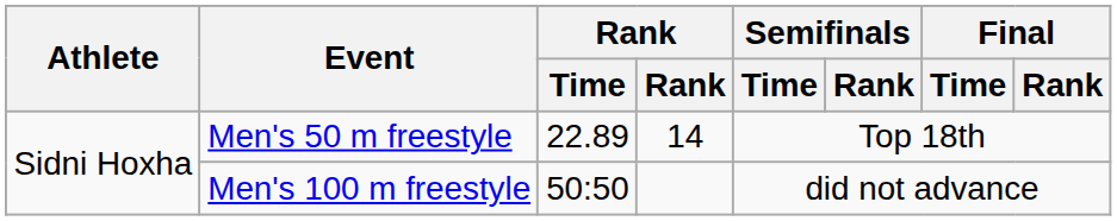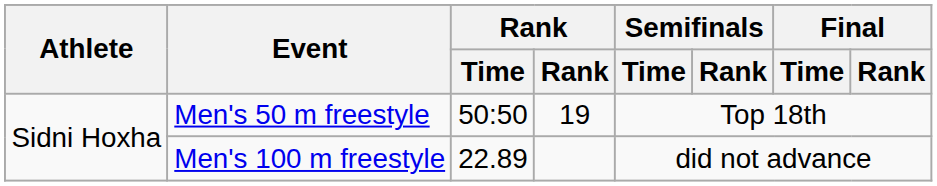Men's 50 m freestyle | Rank / Time: 22.89 -> 50:50
Men's 50 m freestyle | Rank: 14 -> 19
Men's 100 m freestyle | Rank / Time: 50:50 -> 22.89
